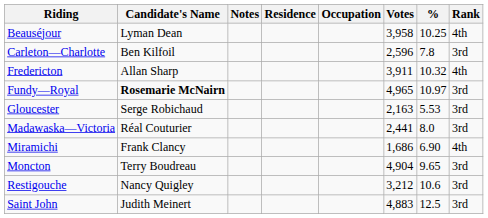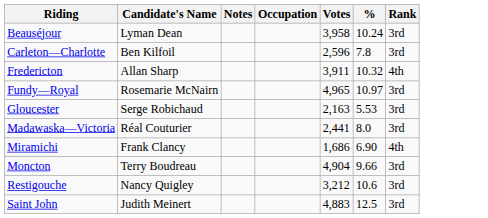- column: Residence
Beauséjour | %: 10.25 -> 10.24
Beauséjour | Rank: 4th -> 3rd
Fundy—Royal | Candidate's Name: bold -> normal
Moncton | %: 9.65 -> 9.66
